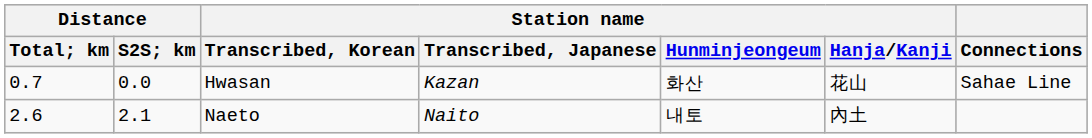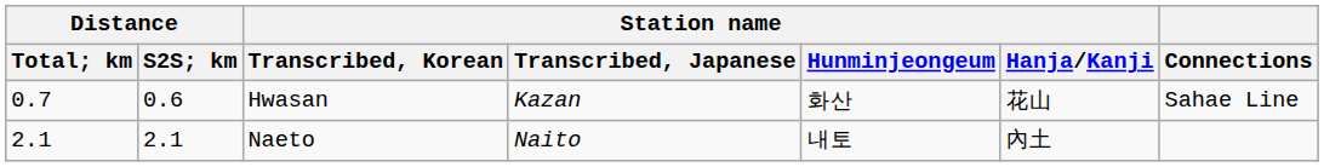Hwasan | Distance / S2S; km: 0.0 -> 0.6
Naeto | Distance / Total; km: 2.6 -> 2.1
